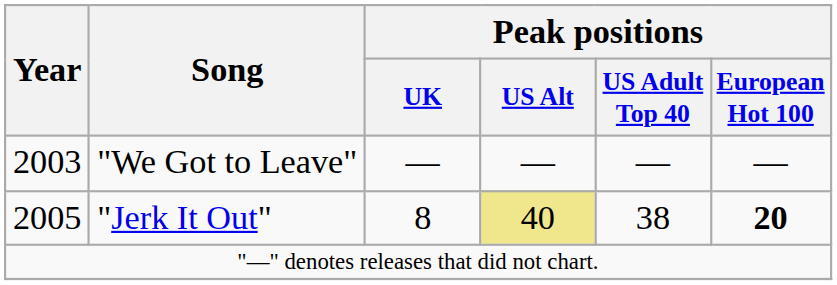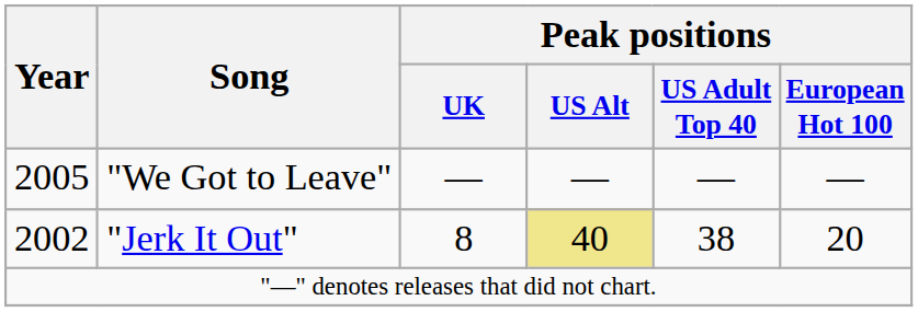"We Got to Leave" | Year: 2003 -> 2005
"Jerk It Out" | Year: 2005 -> 2002
"Jerk It Out" | Peak positions / European Hot 100: bold -> normal
